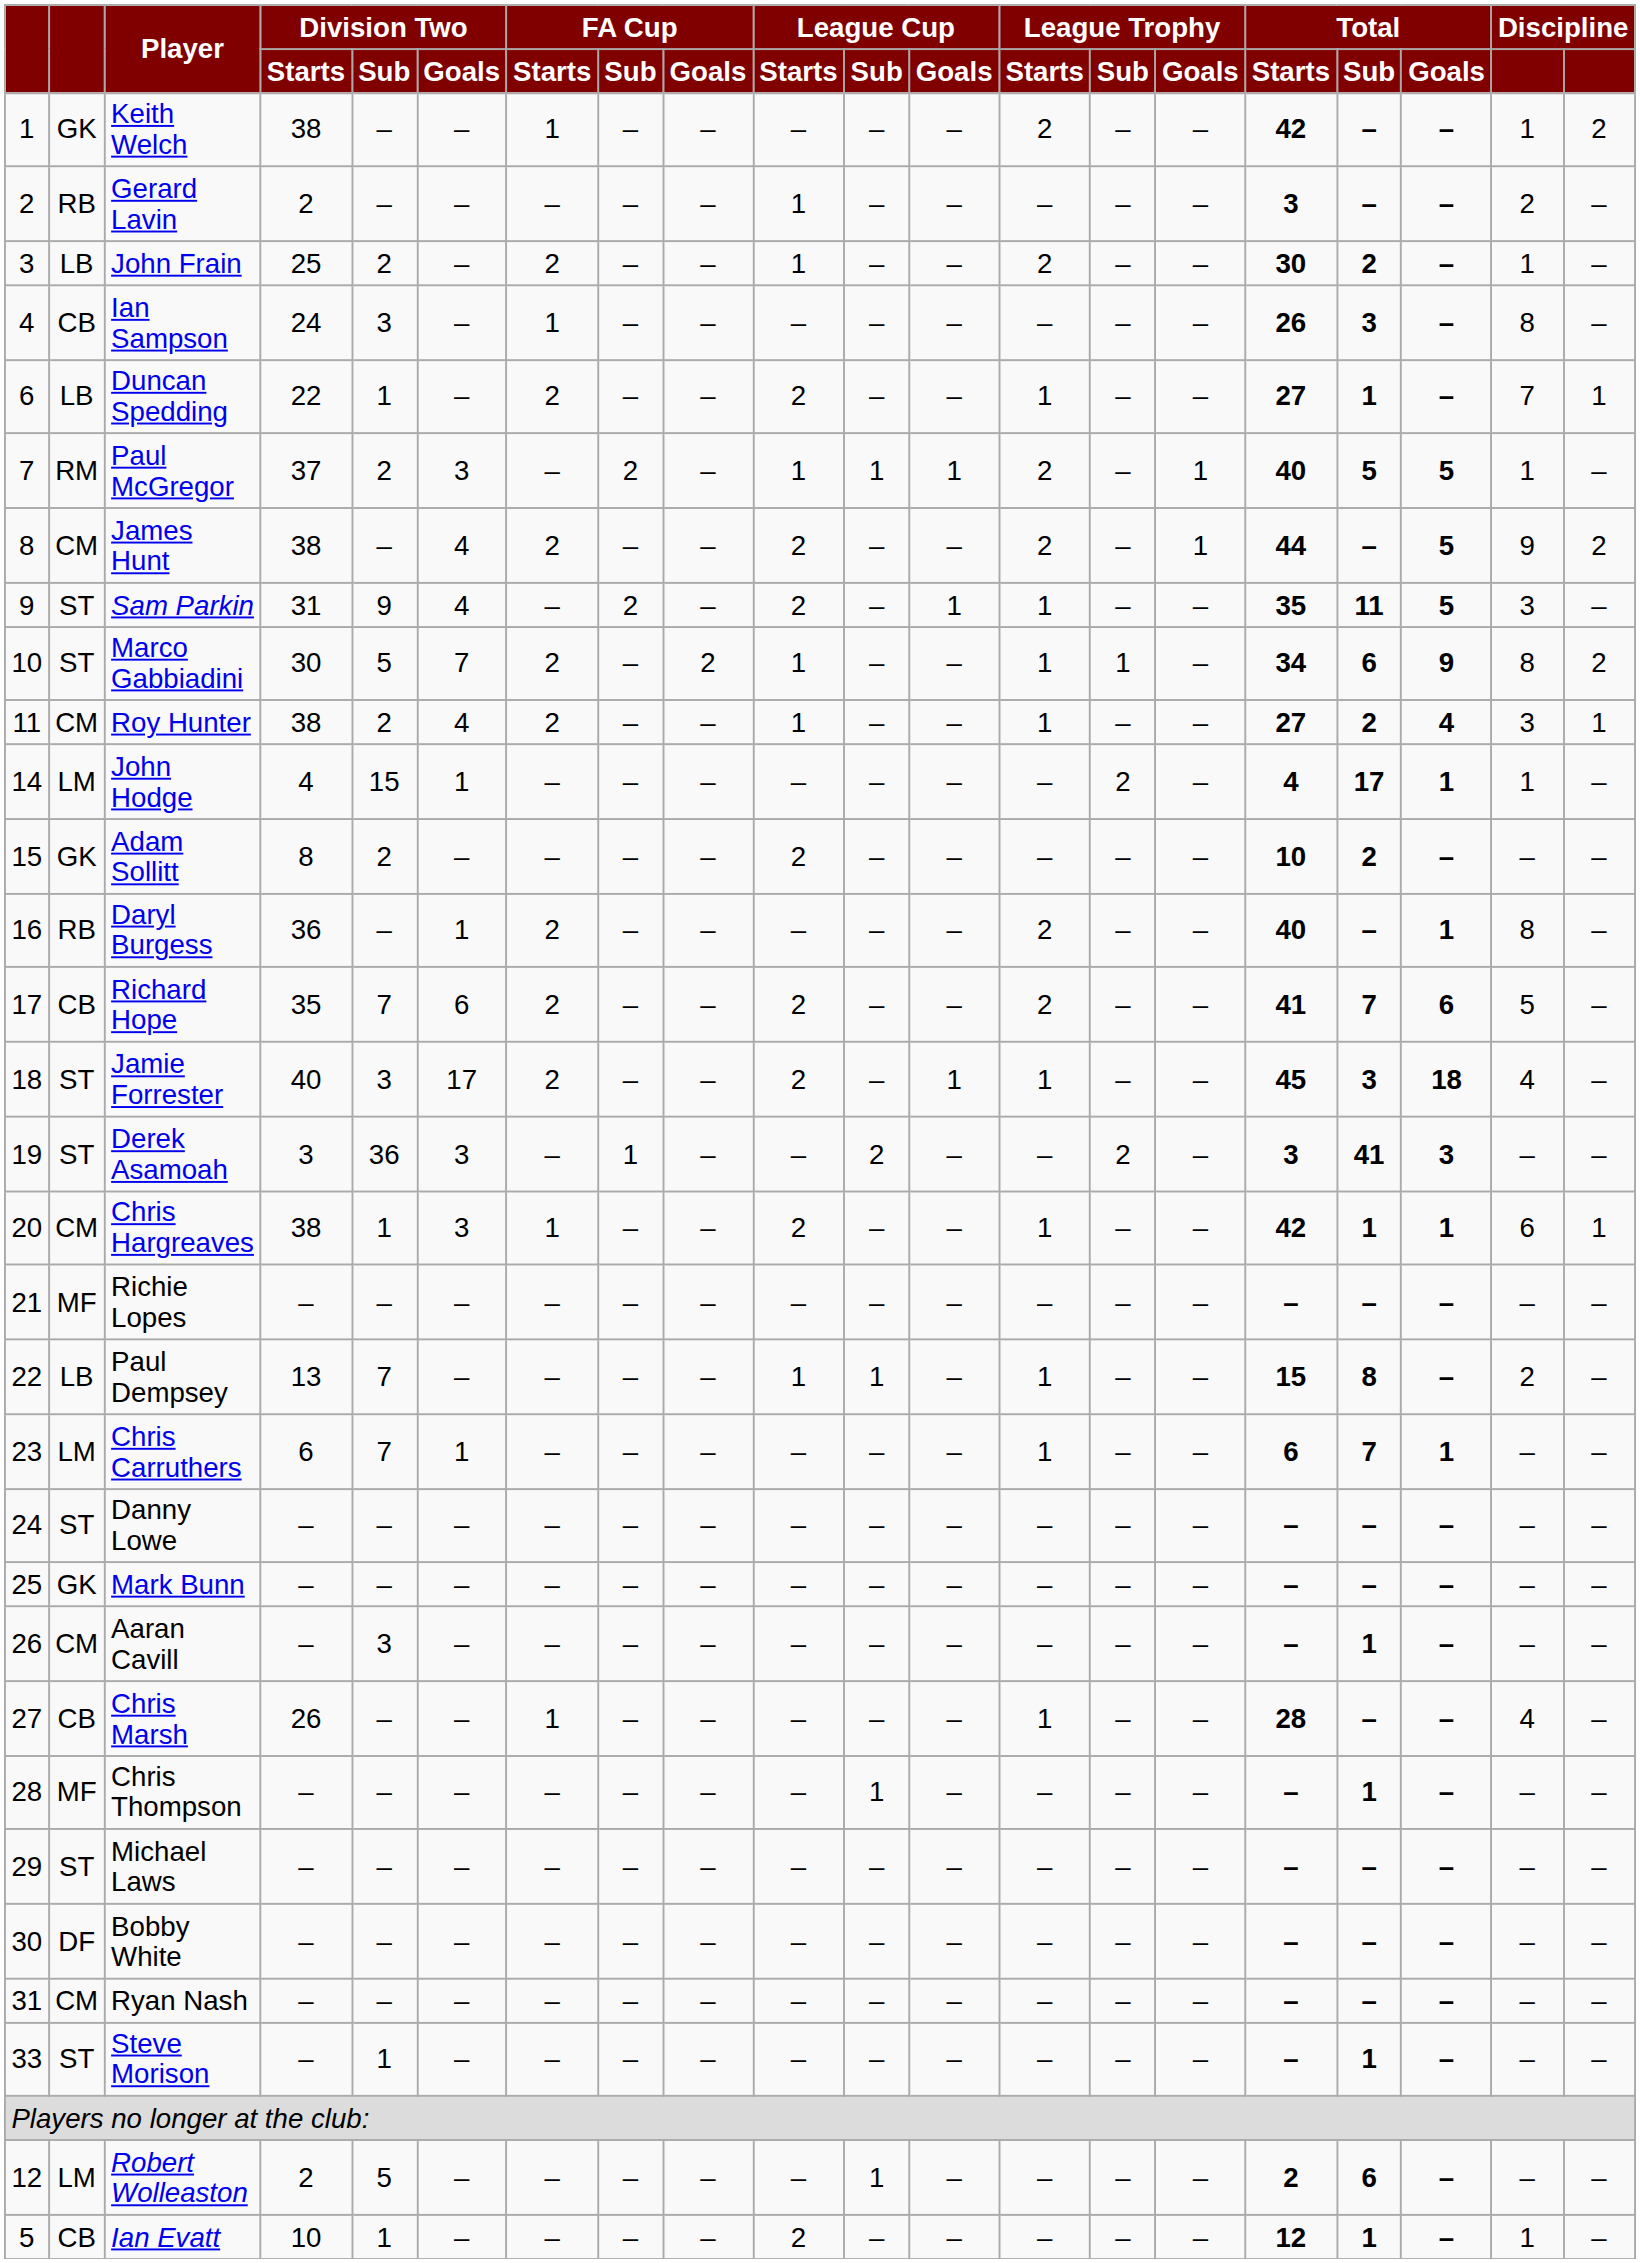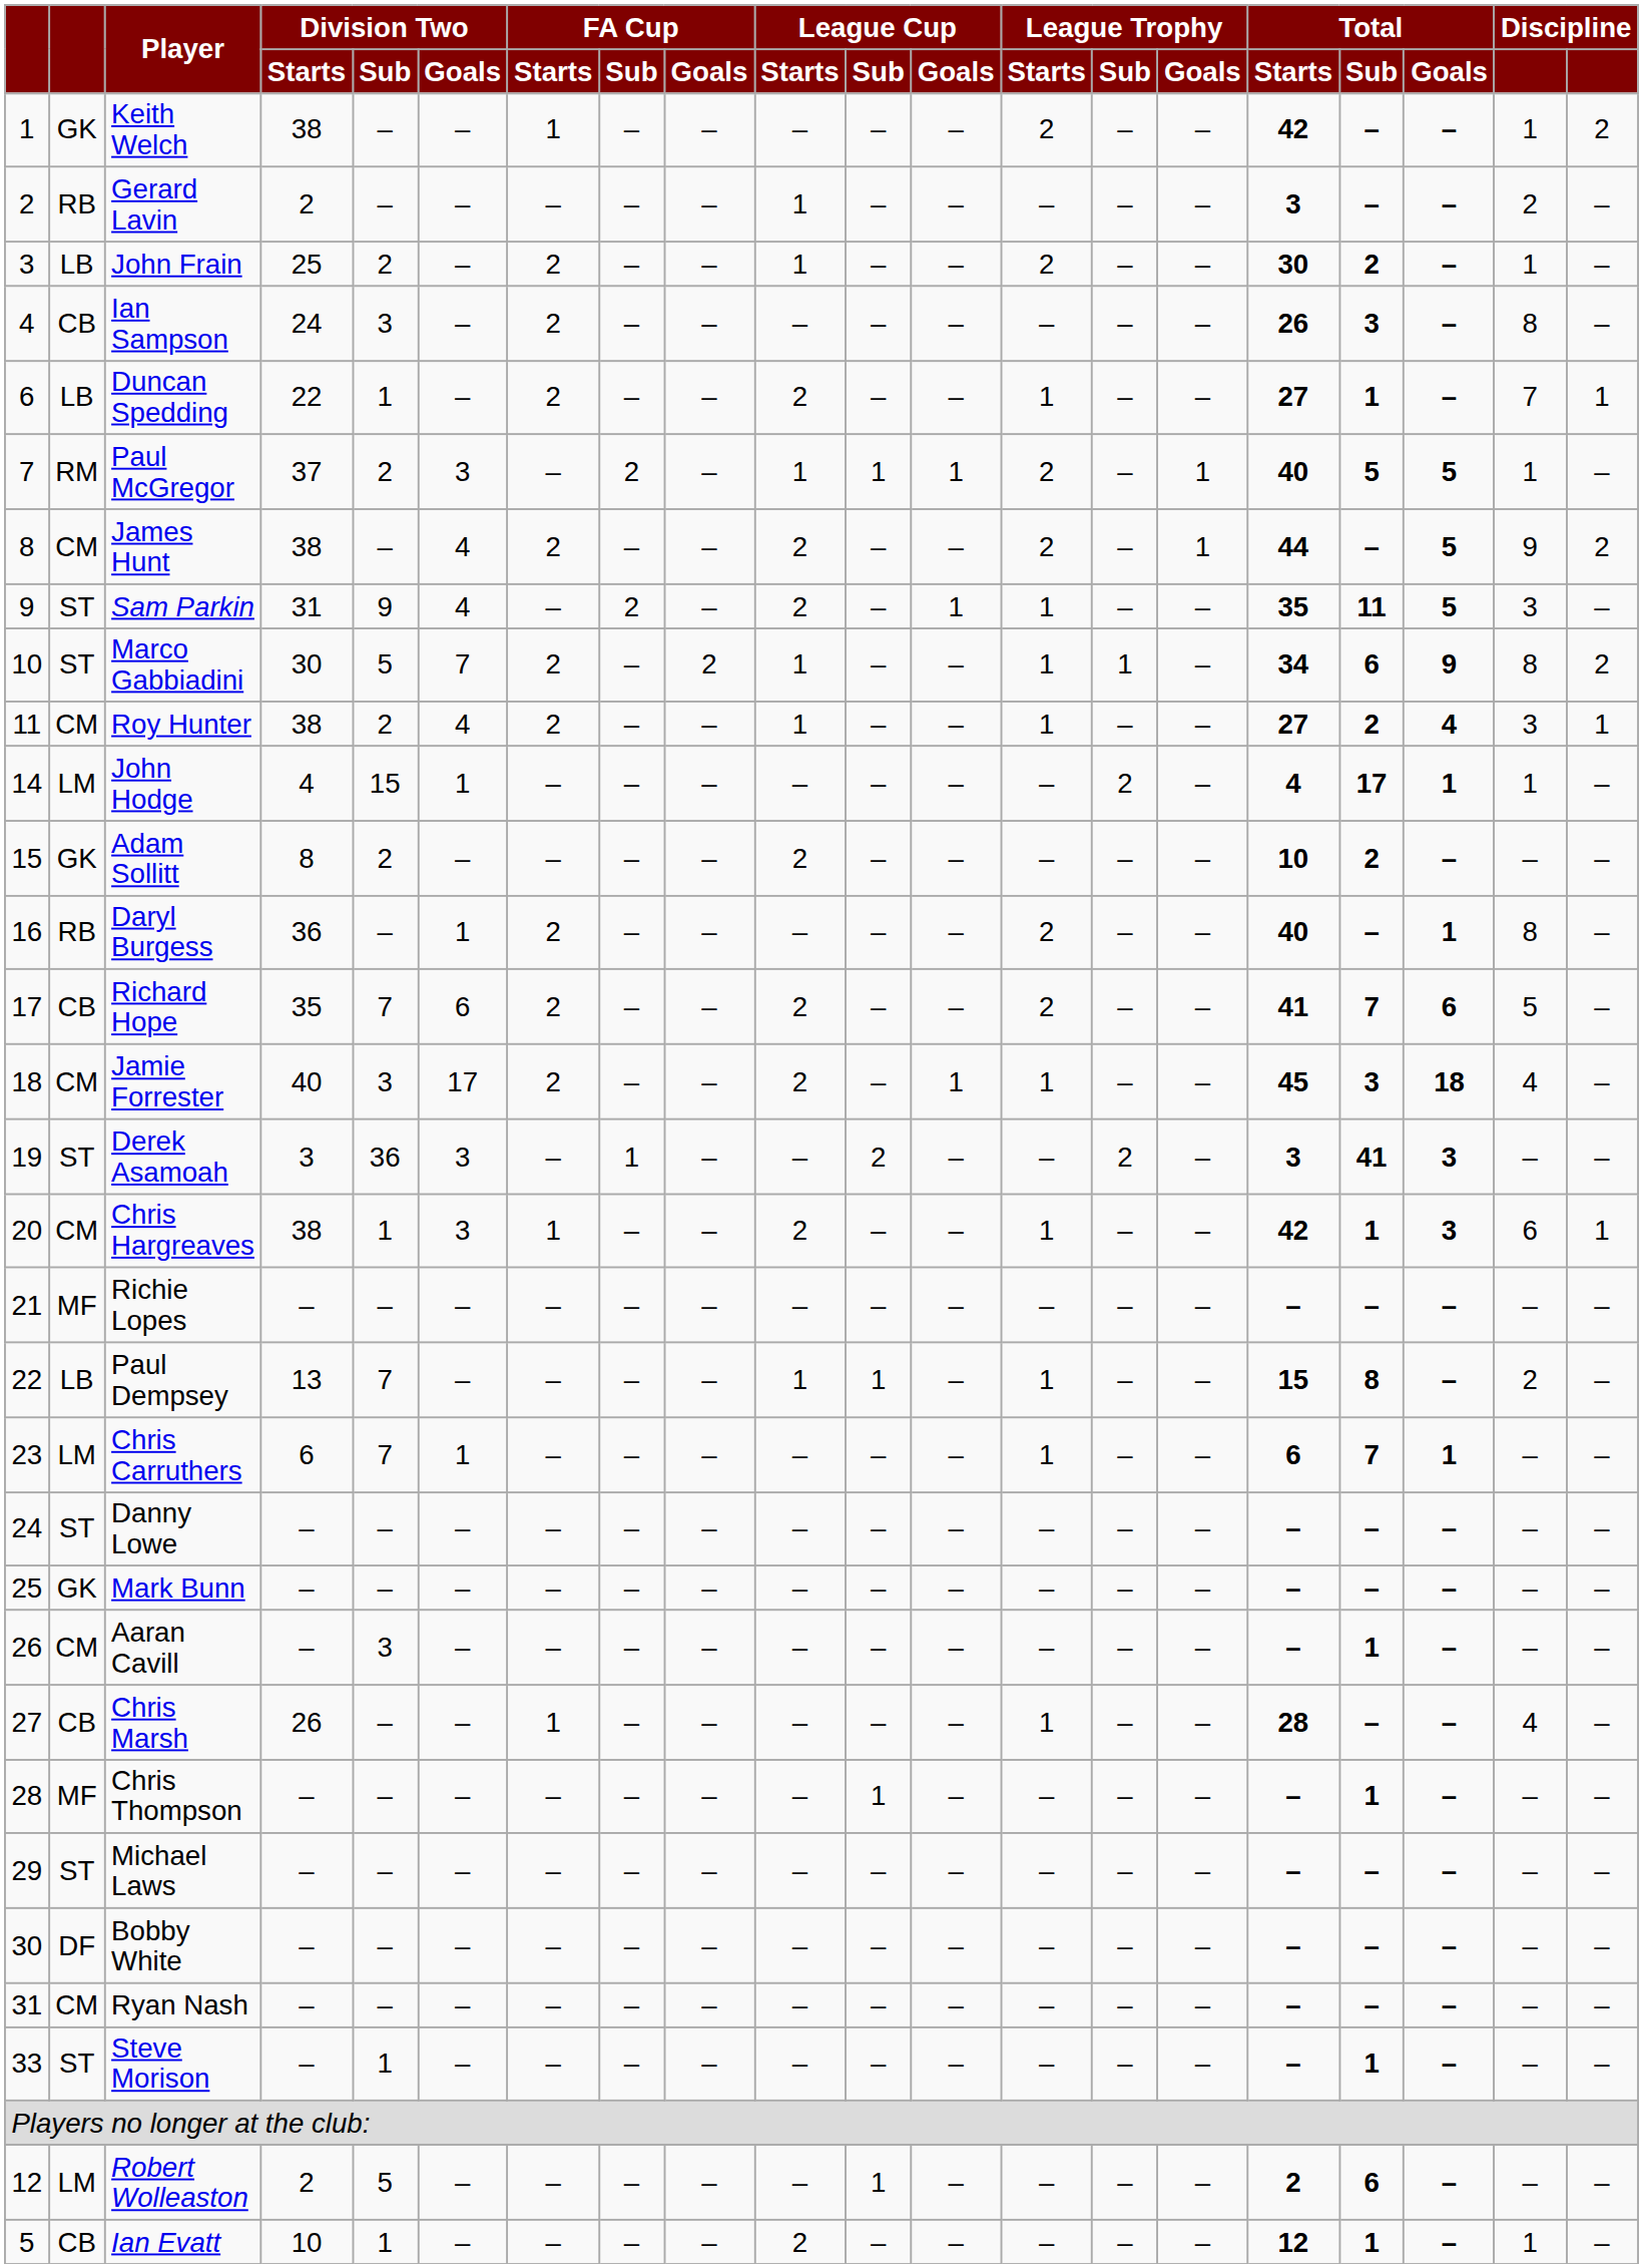Ian Sampson | FA Cup / Starts: 1 -> 2
Jamie Forrester | column 2: ST -> CM
Chris Hargreaves | Total / Goals: 1 -> 3
